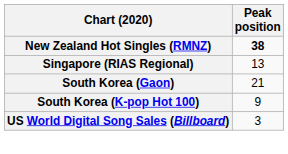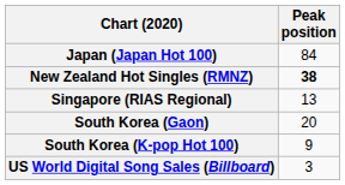+ row: Japan (Japan Hot 100) | 84
South Korea (Gaon) | Peak position: 21 -> 20
